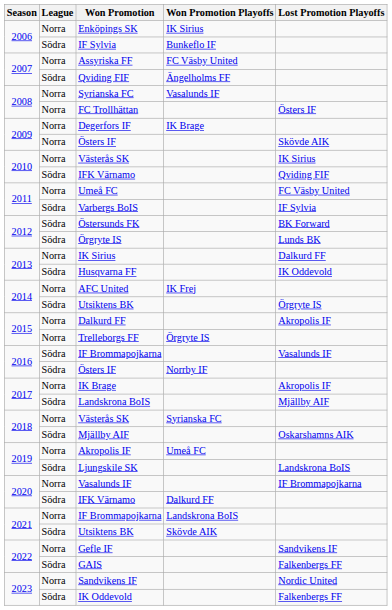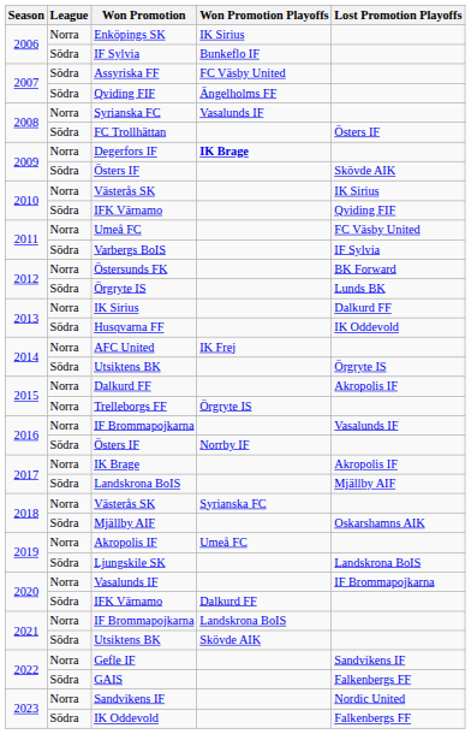Assyriska FF | League: Norra -> Södra
FC Trollhättan | League: Norra -> Södra
Degerfors IF | Won Promotion Playoffs: normal -> bold
2009 / Östers IF | League: Norra -> Södra
Östersunds FK | League: Södra -> Norra
2016 / IF Brommapojkarna | League: Södra -> Norra
